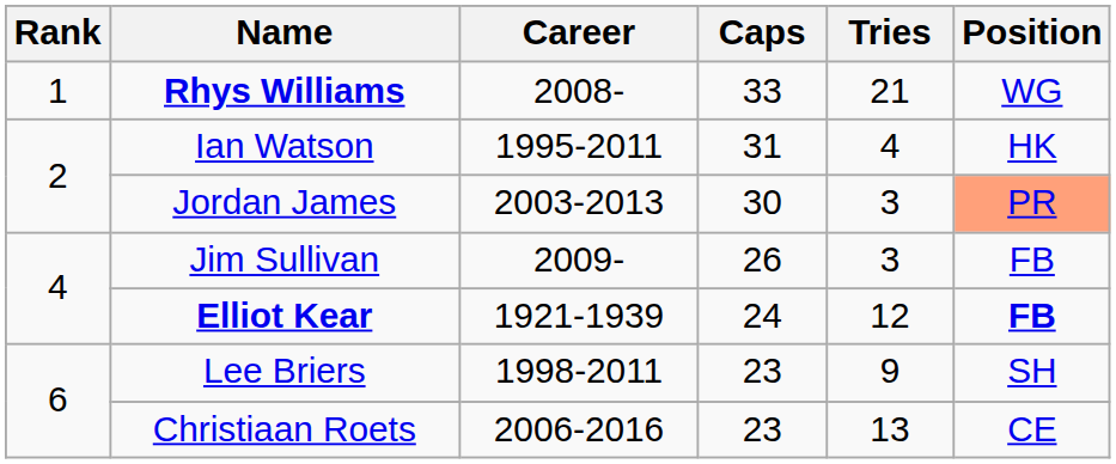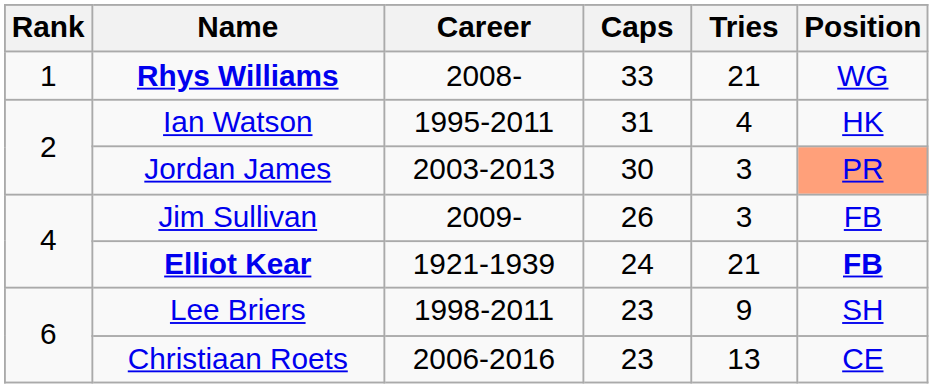Elliot Kear | Tries: 12 -> 21
